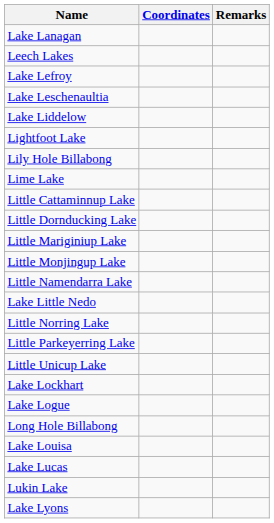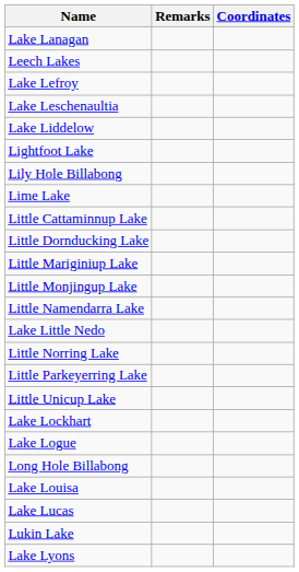columns swapped: Coordinates <-> Remarks
